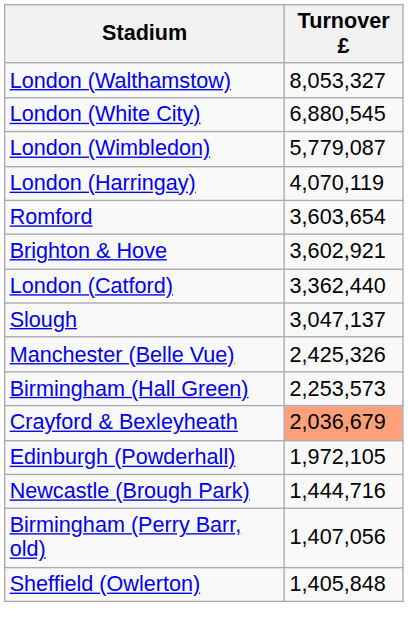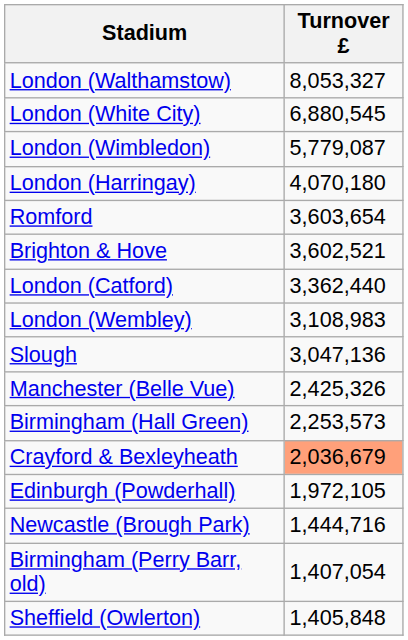London (Harringay) | Turnover £: 4,070,119 -> 4,070,180
Brighton & Hove | Turnover £: 3,602,921 -> 3,602,521
+ row: London (Wembley) | 3,108,983
Slough | Turnover £: 3,047,137 -> 3,047,136
Birmingham (Perry Barr, old) | Turnover £: 1,407,056 -> 1,407,054
